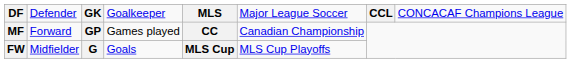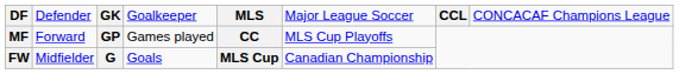MF | column 6: Canadian Championship -> MLS Cup Playoffs
FW | column 6: MLS Cup Playoffs -> Canadian Championship
